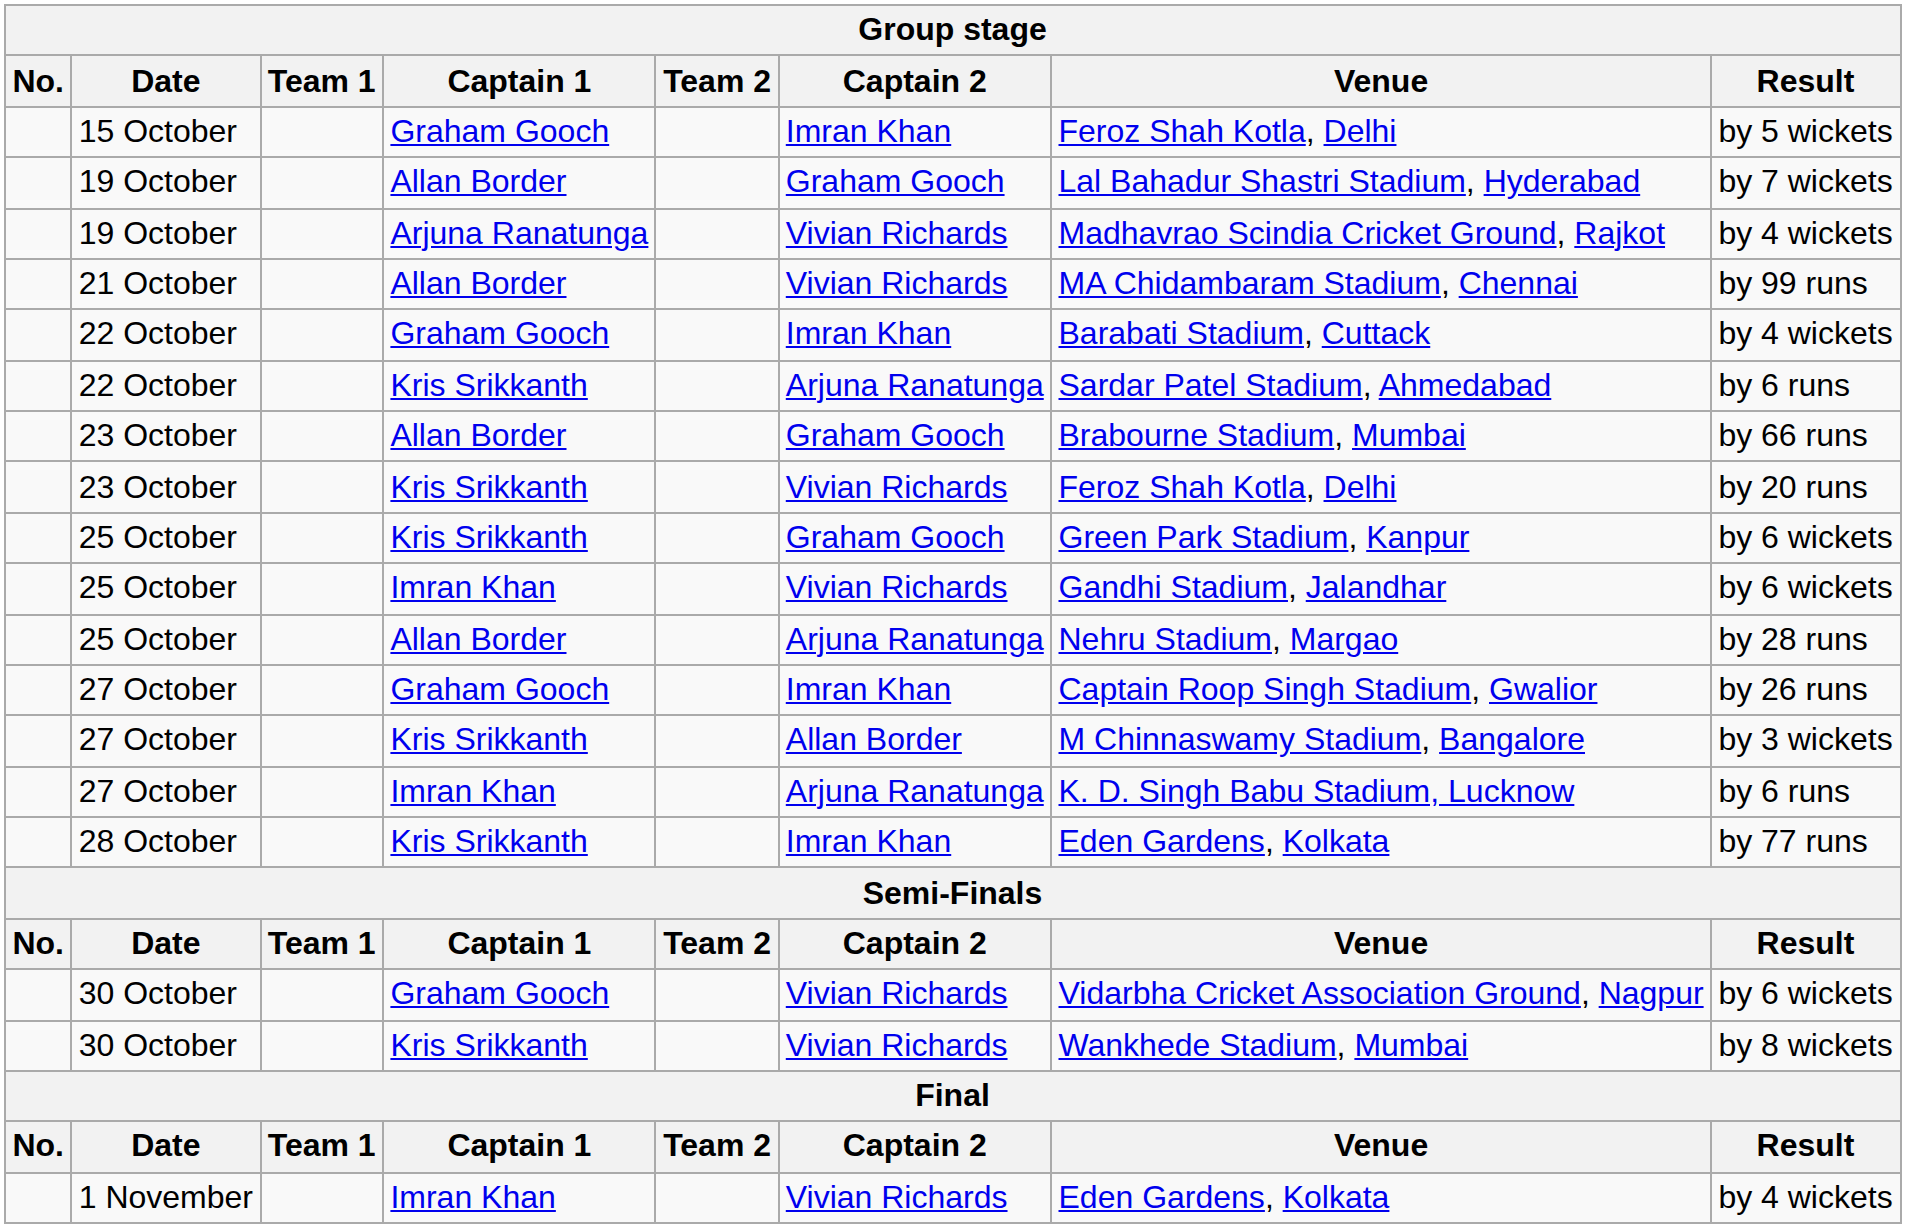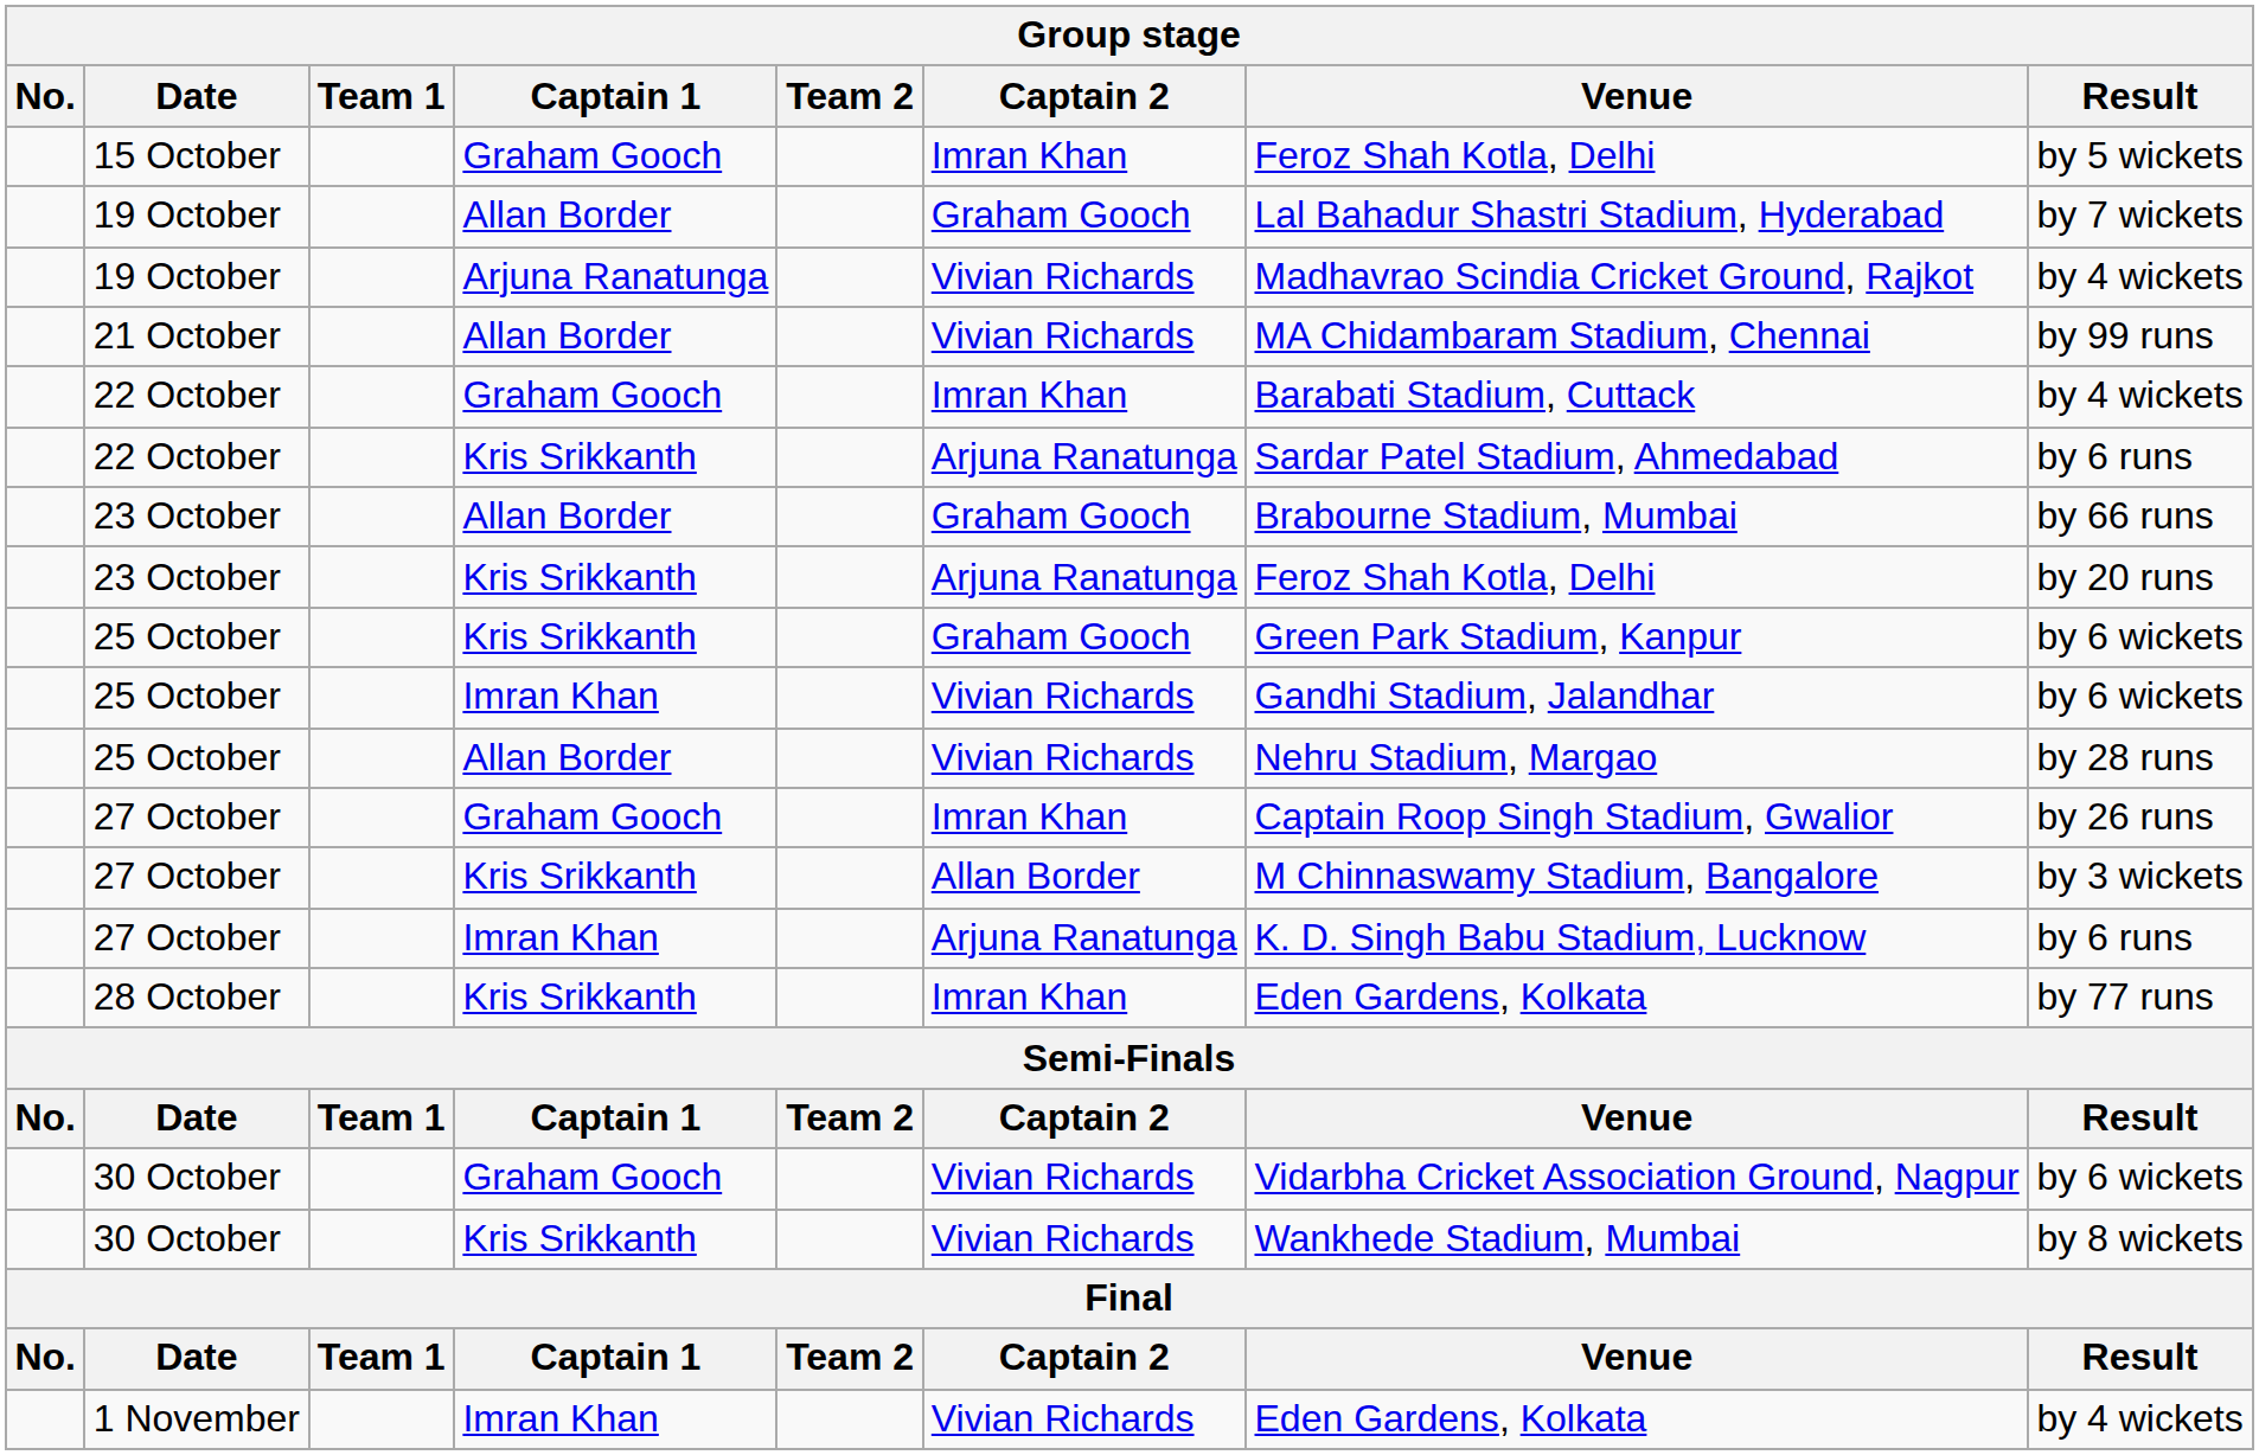23 October / Kris Srikkanth | Captain 2: Vivian Richards -> Arjuna Ranatunga
25 October / Allan Border | Captain 2: Arjuna Ranatunga -> Vivian Richards
